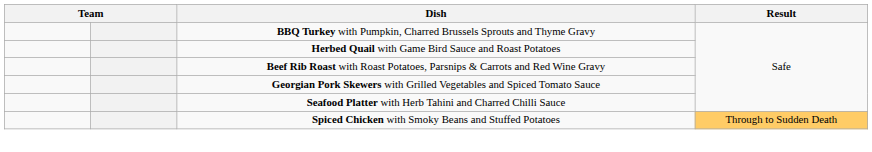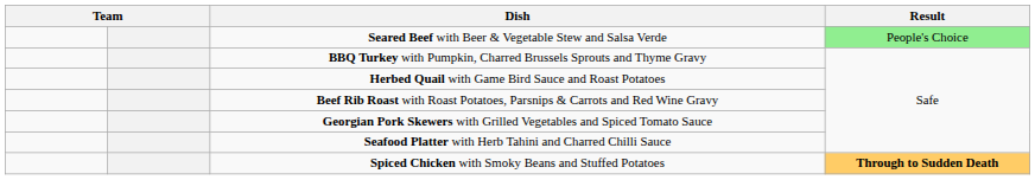+ row: Seared Beef with Beer & Vegetable Stew and Salsa Verde | People's Choice
Spiced Chicken with Smoky Beans and Stuffed Potatoes | Result: normal -> bold
